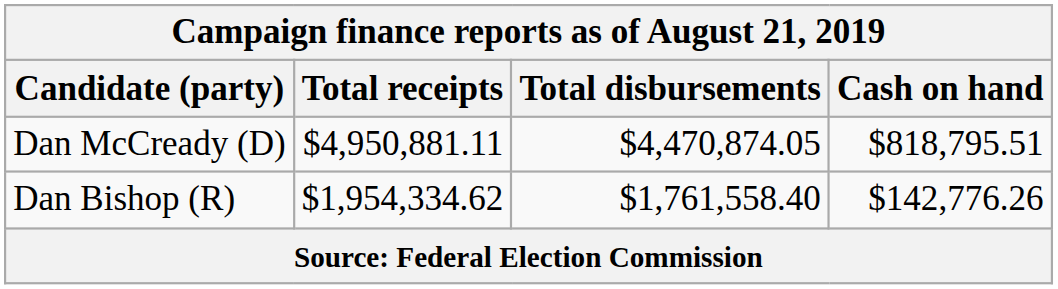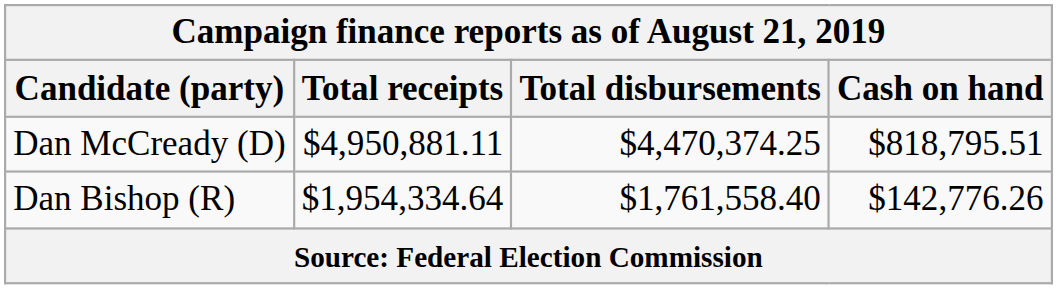Dan McCready (D) | Total disbursements: $4,470,874.05 -> $4,470,374.25
Dan Bishop (R) | Total receipts: $1,954,334.62 -> $1,954,334.64
